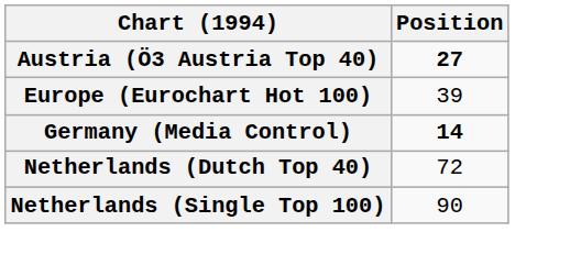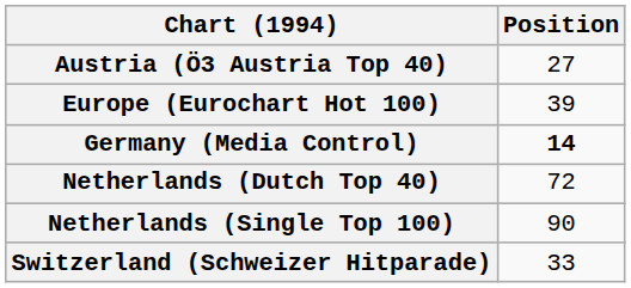Austria (Ö3 Austria Top 40) | Position: bold -> normal
+ row: Switzerland (Schweizer Hitparade) | 33
